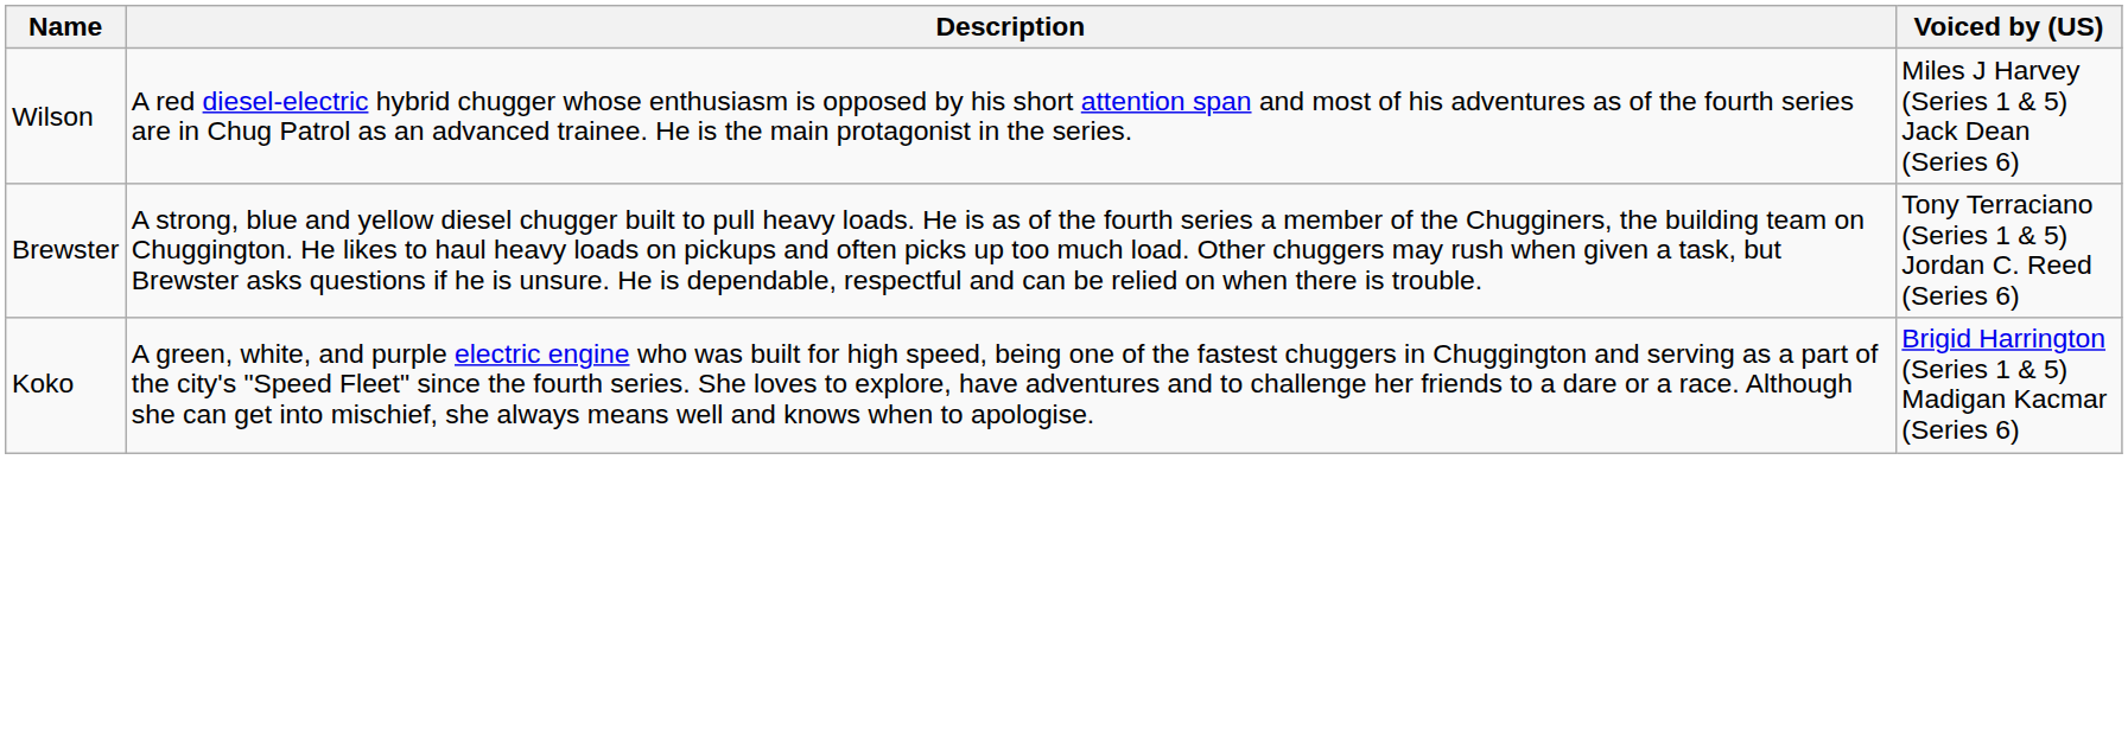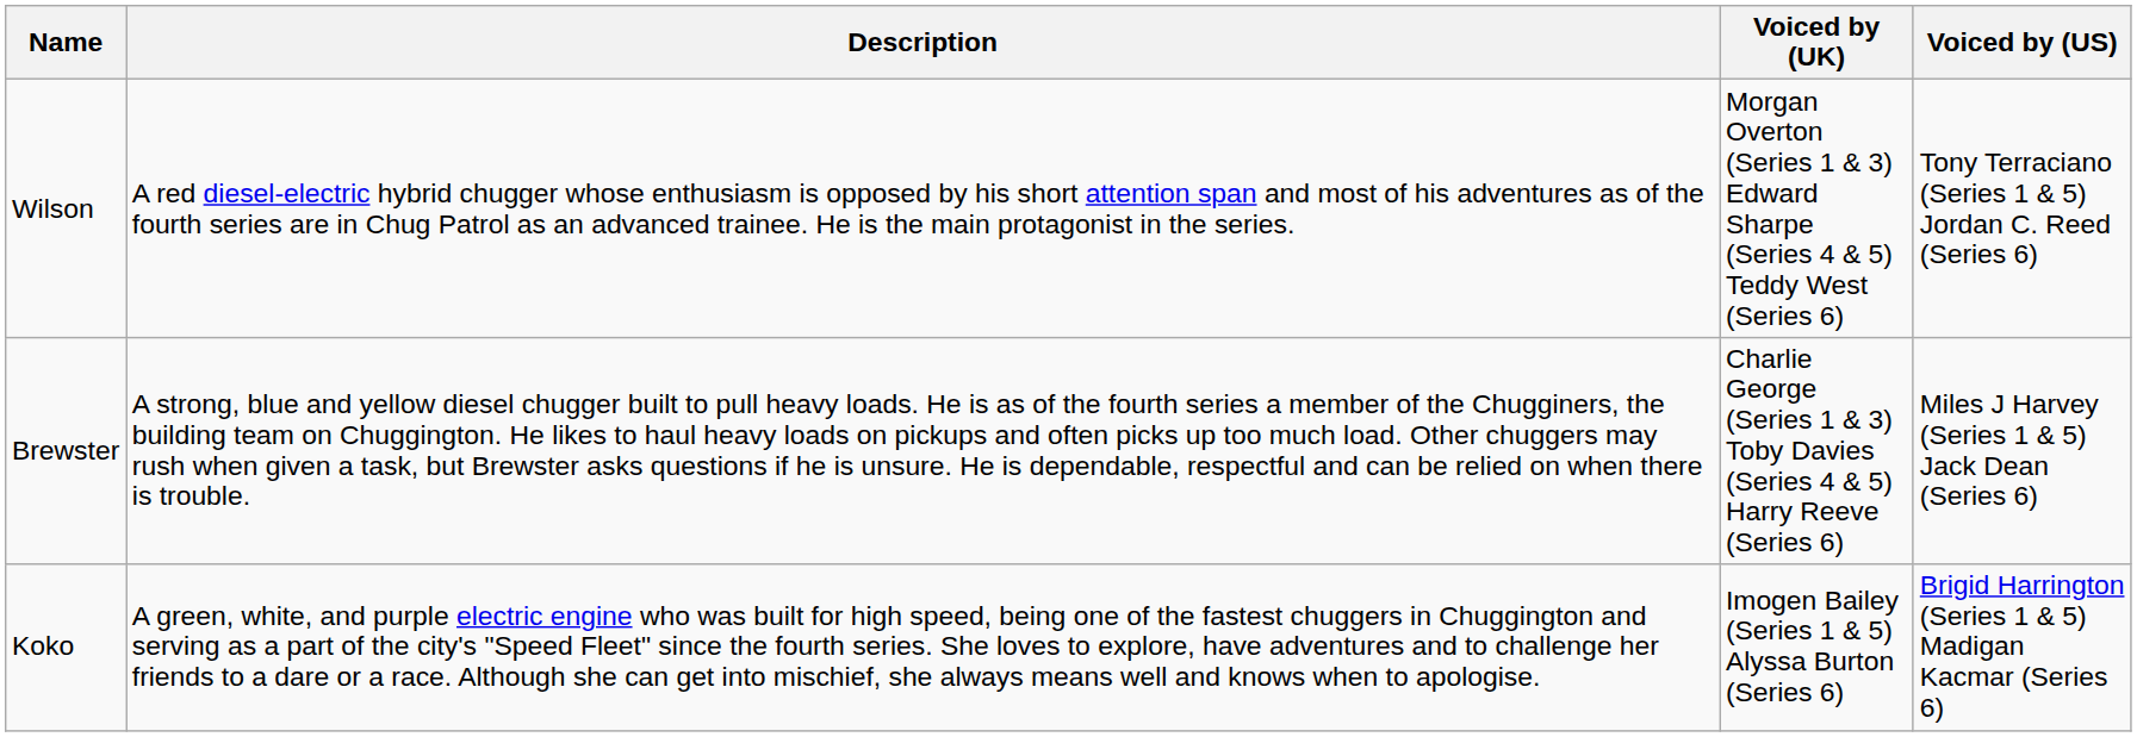+ column: Voiced by (UK) | Morgan Overton (Series 1 & 3) Edward Sharpe (Series 4 & 5) Teddy West (Series 6) | Charlie George (Series 1 & 3) Toby Davies (Series 4 & 5) Harry Reeve (Series 6) | Imogen Bailey (Series 1 & 5) Alyssa Burton (Series 6)
Wilson | Voiced by (US): Miles J Harvey (Series 1 & 5) Jack Dean (Series 6) -> Tony Terraciano (Series 1 & 5) Jordan C. Reed (Series 6)
Brewster | Voiced by (US): Tony Terraciano (Series 1 & 5) Jordan C. Reed (Series 6) -> Miles J Harvey (Series 1 & 5) Jack Dean (Series 6)
